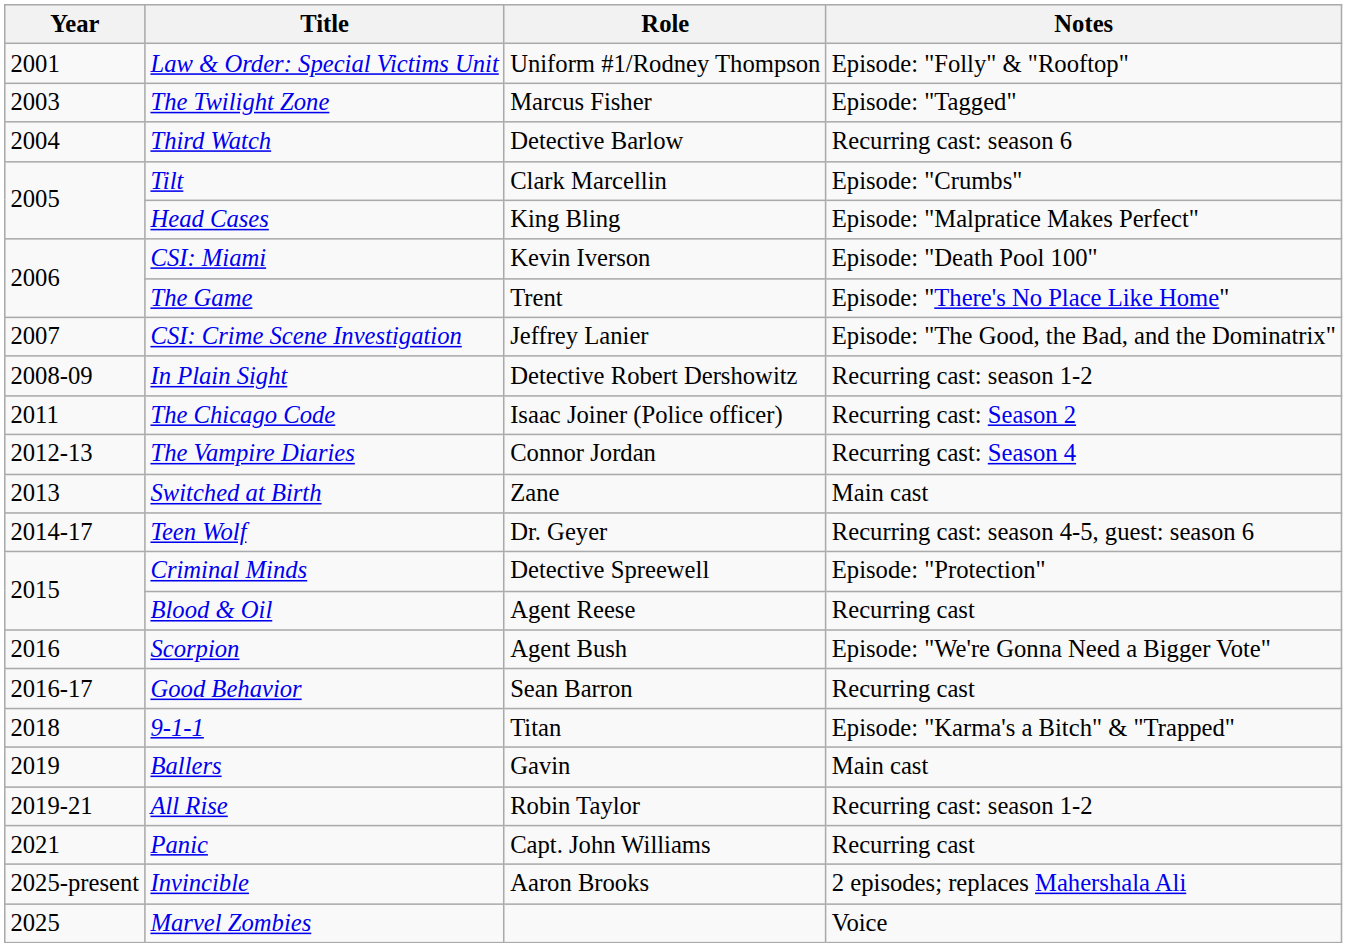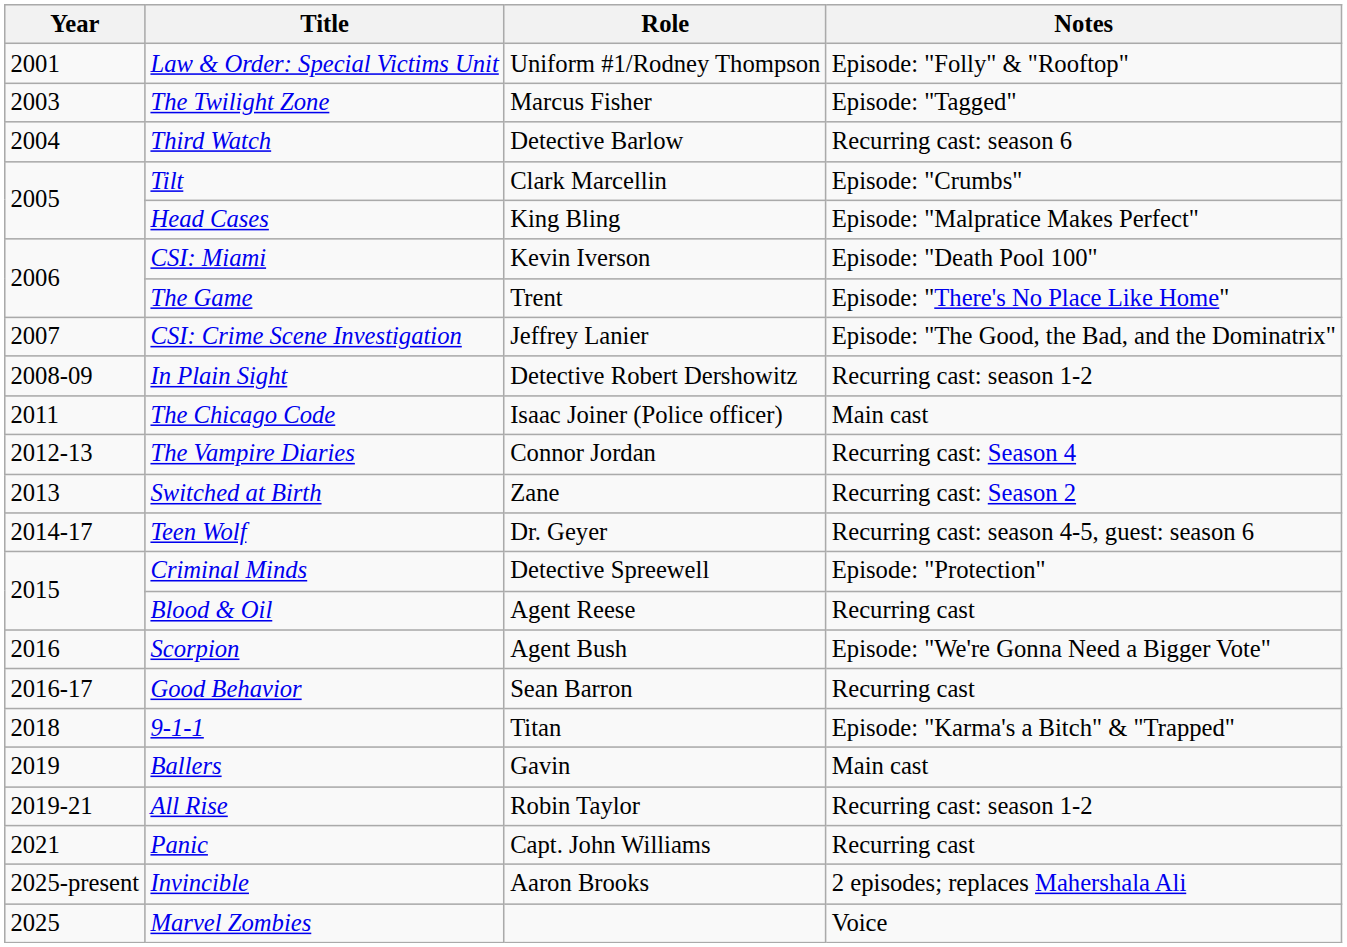The Chicago Code | Notes: Recurring cast: Season 2 -> Main cast
Switched at Birth | Notes: Main cast -> Recurring cast: Season 2
